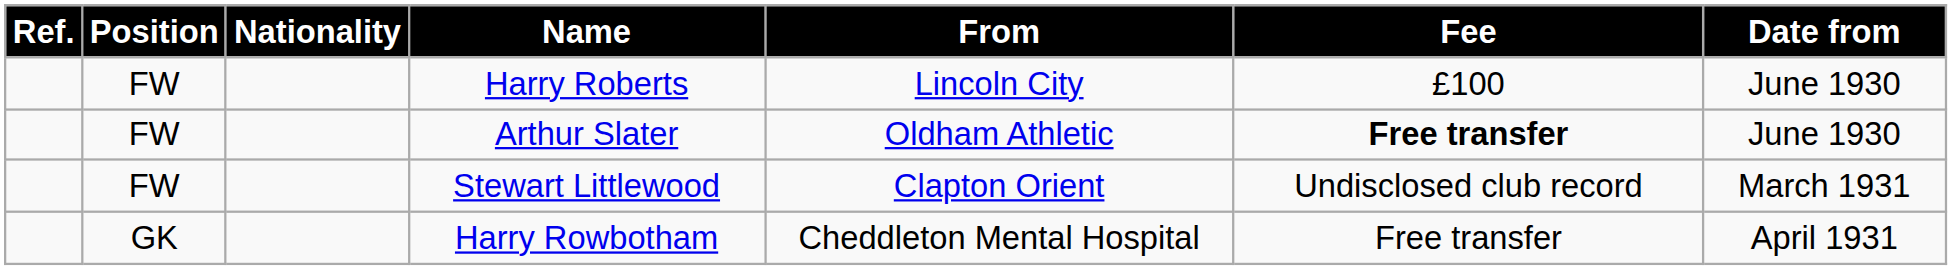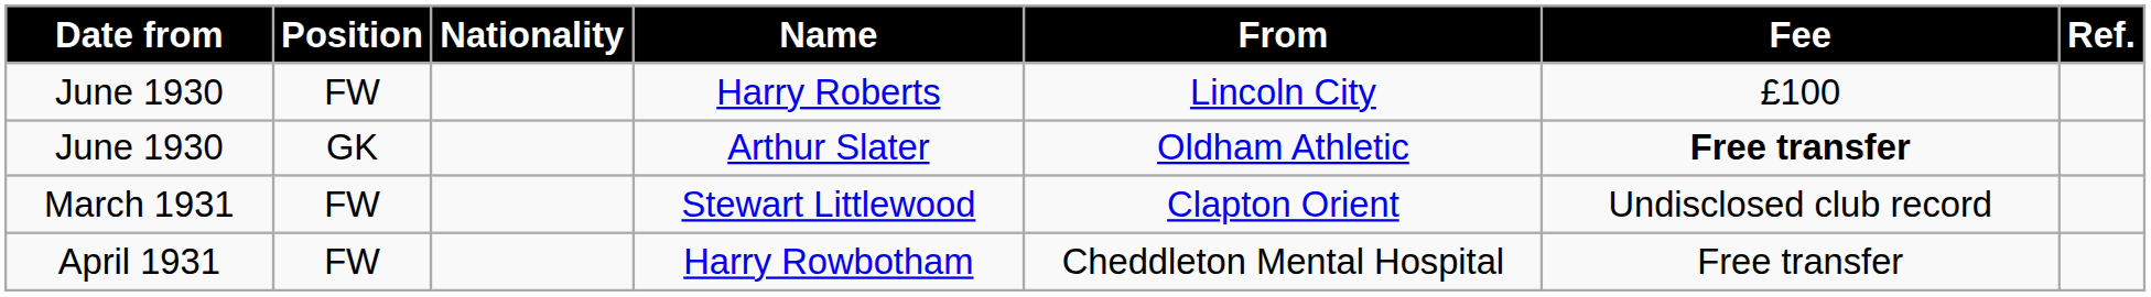columns swapped: Date from <-> Ref.
Arthur Slater | Position: FW -> GK
Harry Rowbotham | Position: GK -> FW
